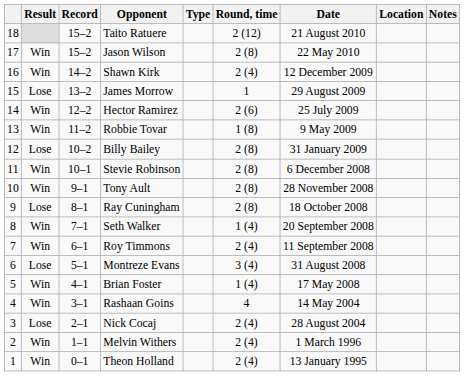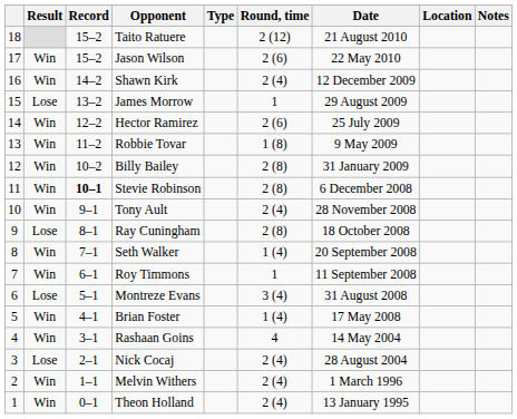Jason Wilson | Round, time: 2 (8) -> 2 (6)
Billy Bailey | Result: Lose -> Win
Stevie Robinson | Record: normal -> bold
Tony Ault | Round, time: 2 (8) -> 2 (4)
Roy Timmons | Round, time: 2 (4) -> 1
